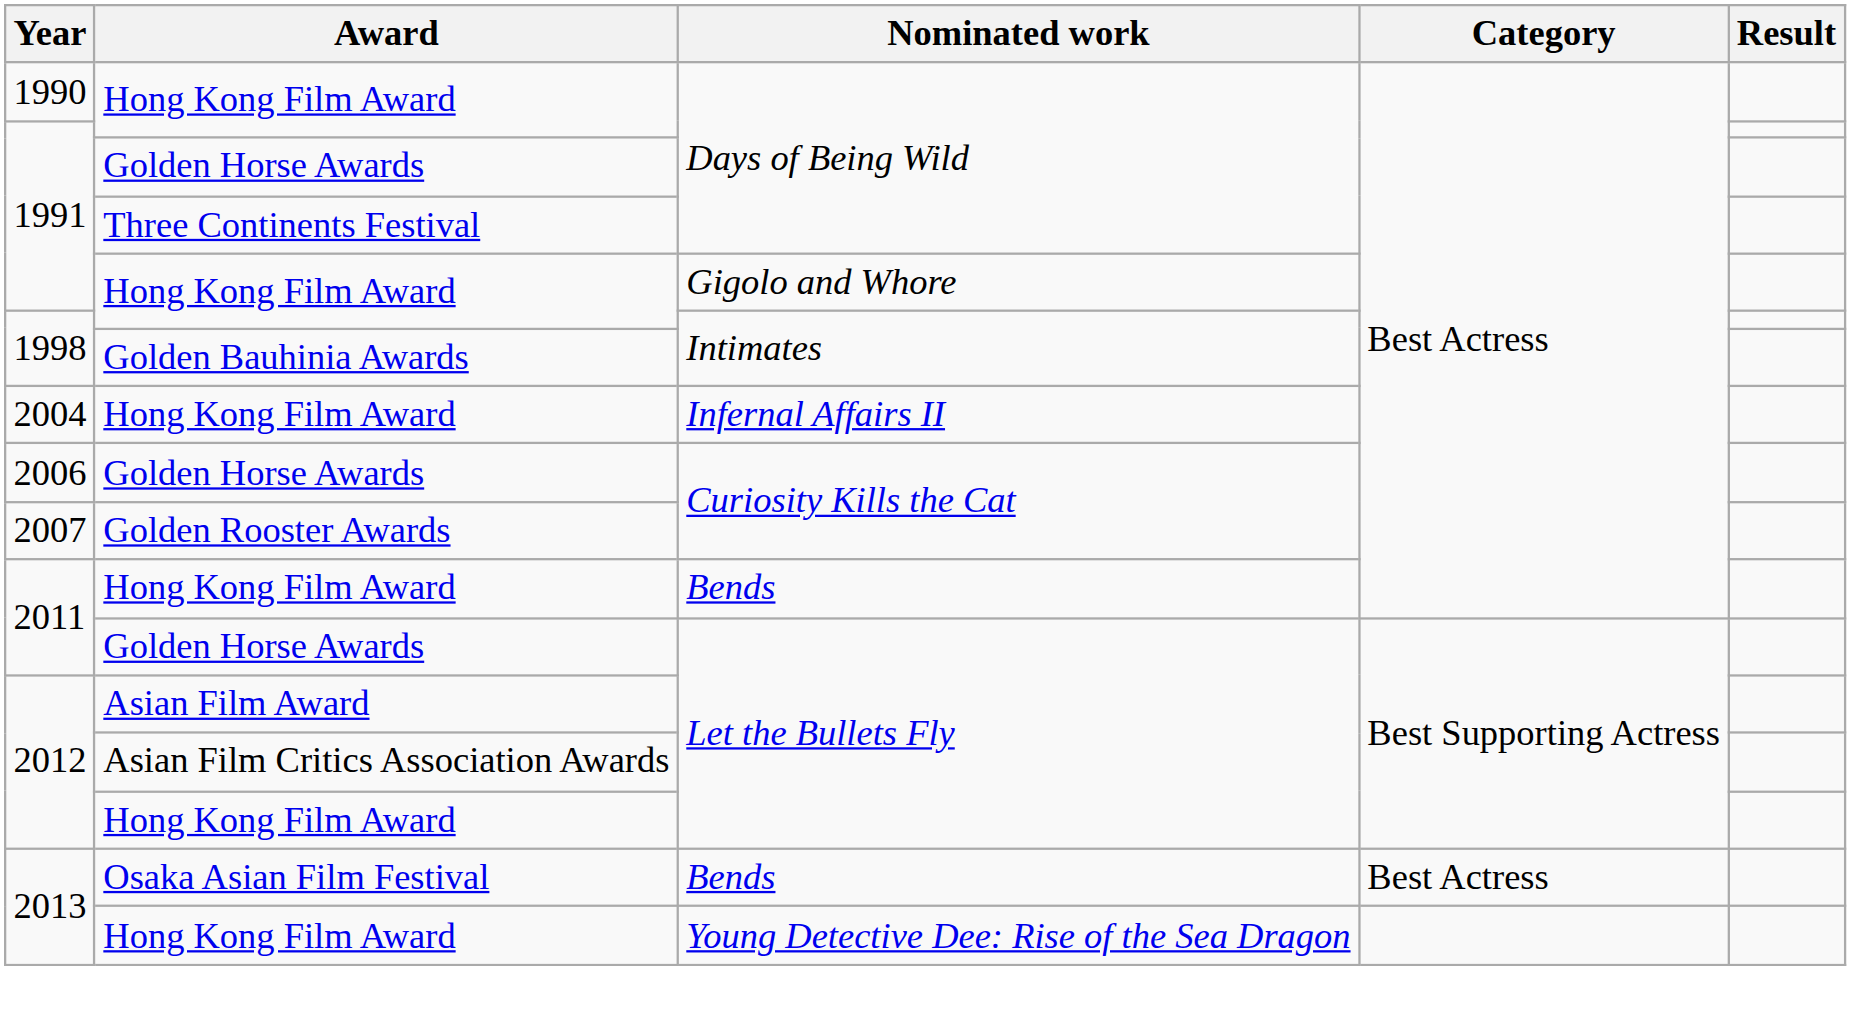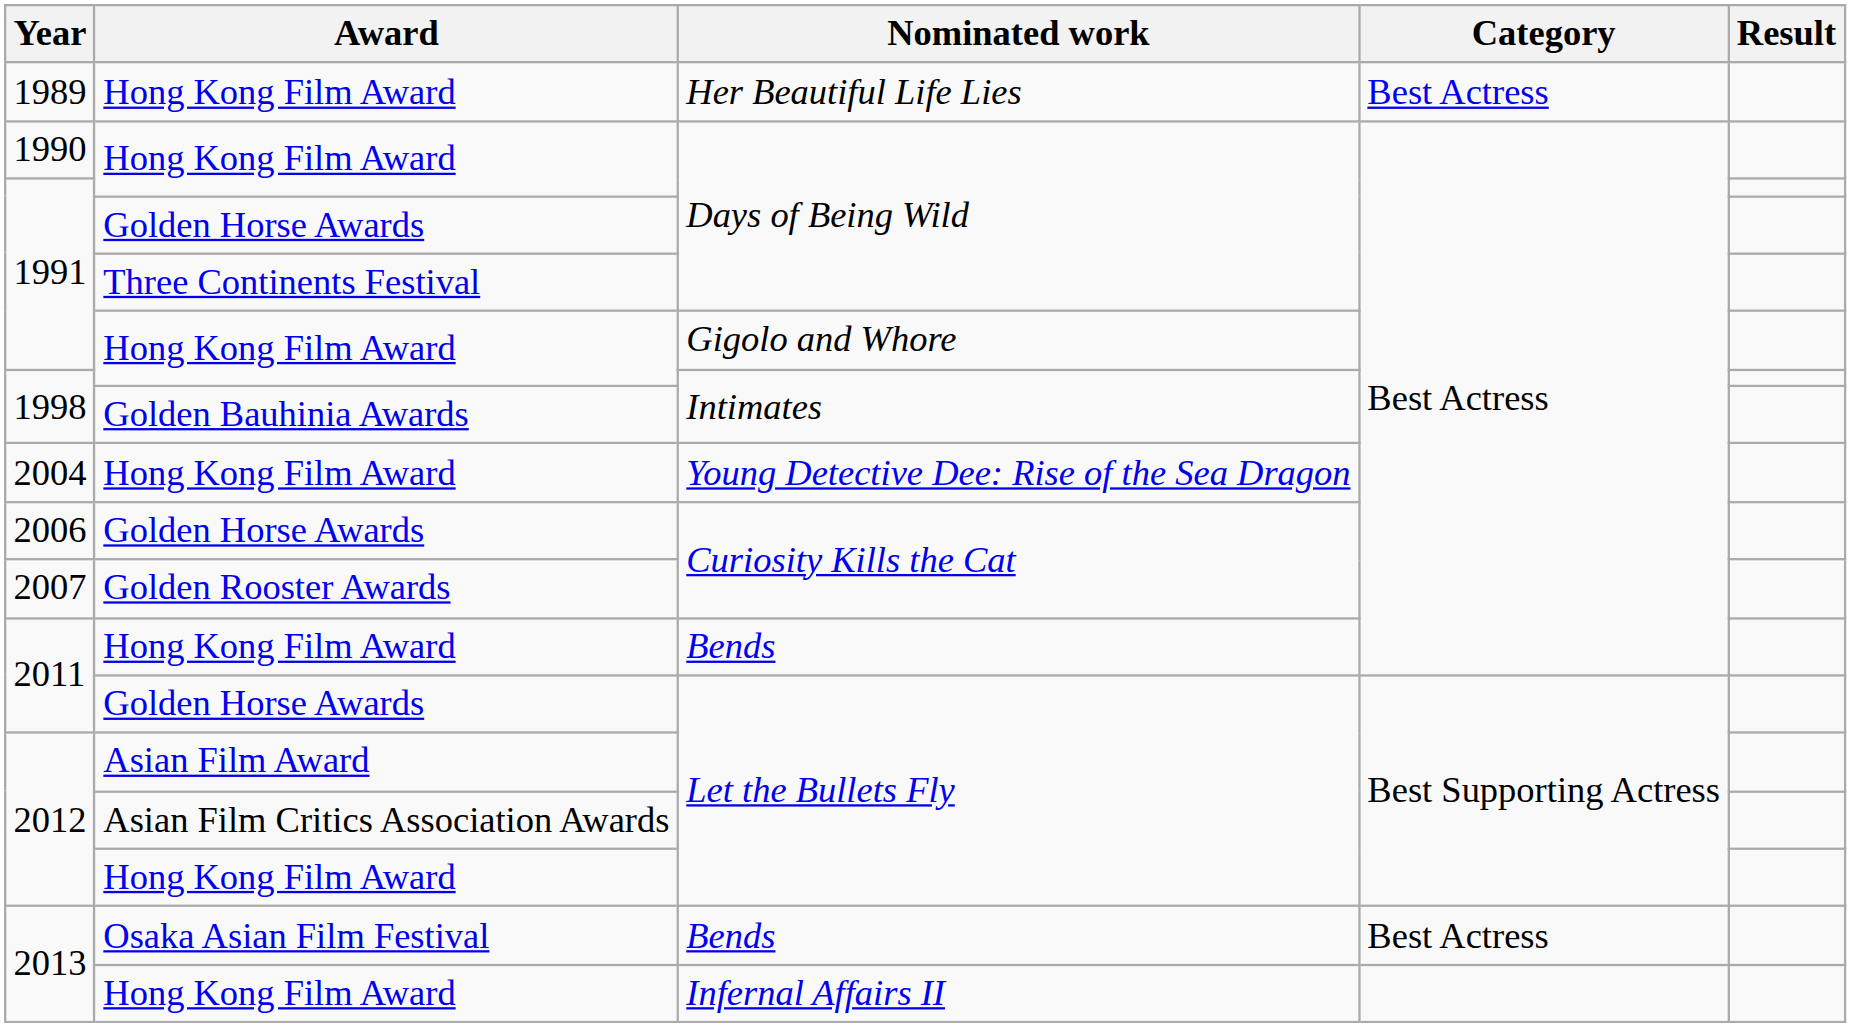+ row: 1989 | Hong Kong Film Award | Her Beautiful Life Lies | Best Actress
2004 | Nominated work: Infernal Affairs II -> Young Detective Dee: Rise of the Sea Dragon
2013 / Hong Kong Film Award | Nominated work: Young Detective Dee: Rise of the Sea Dragon -> Infernal Affairs II
